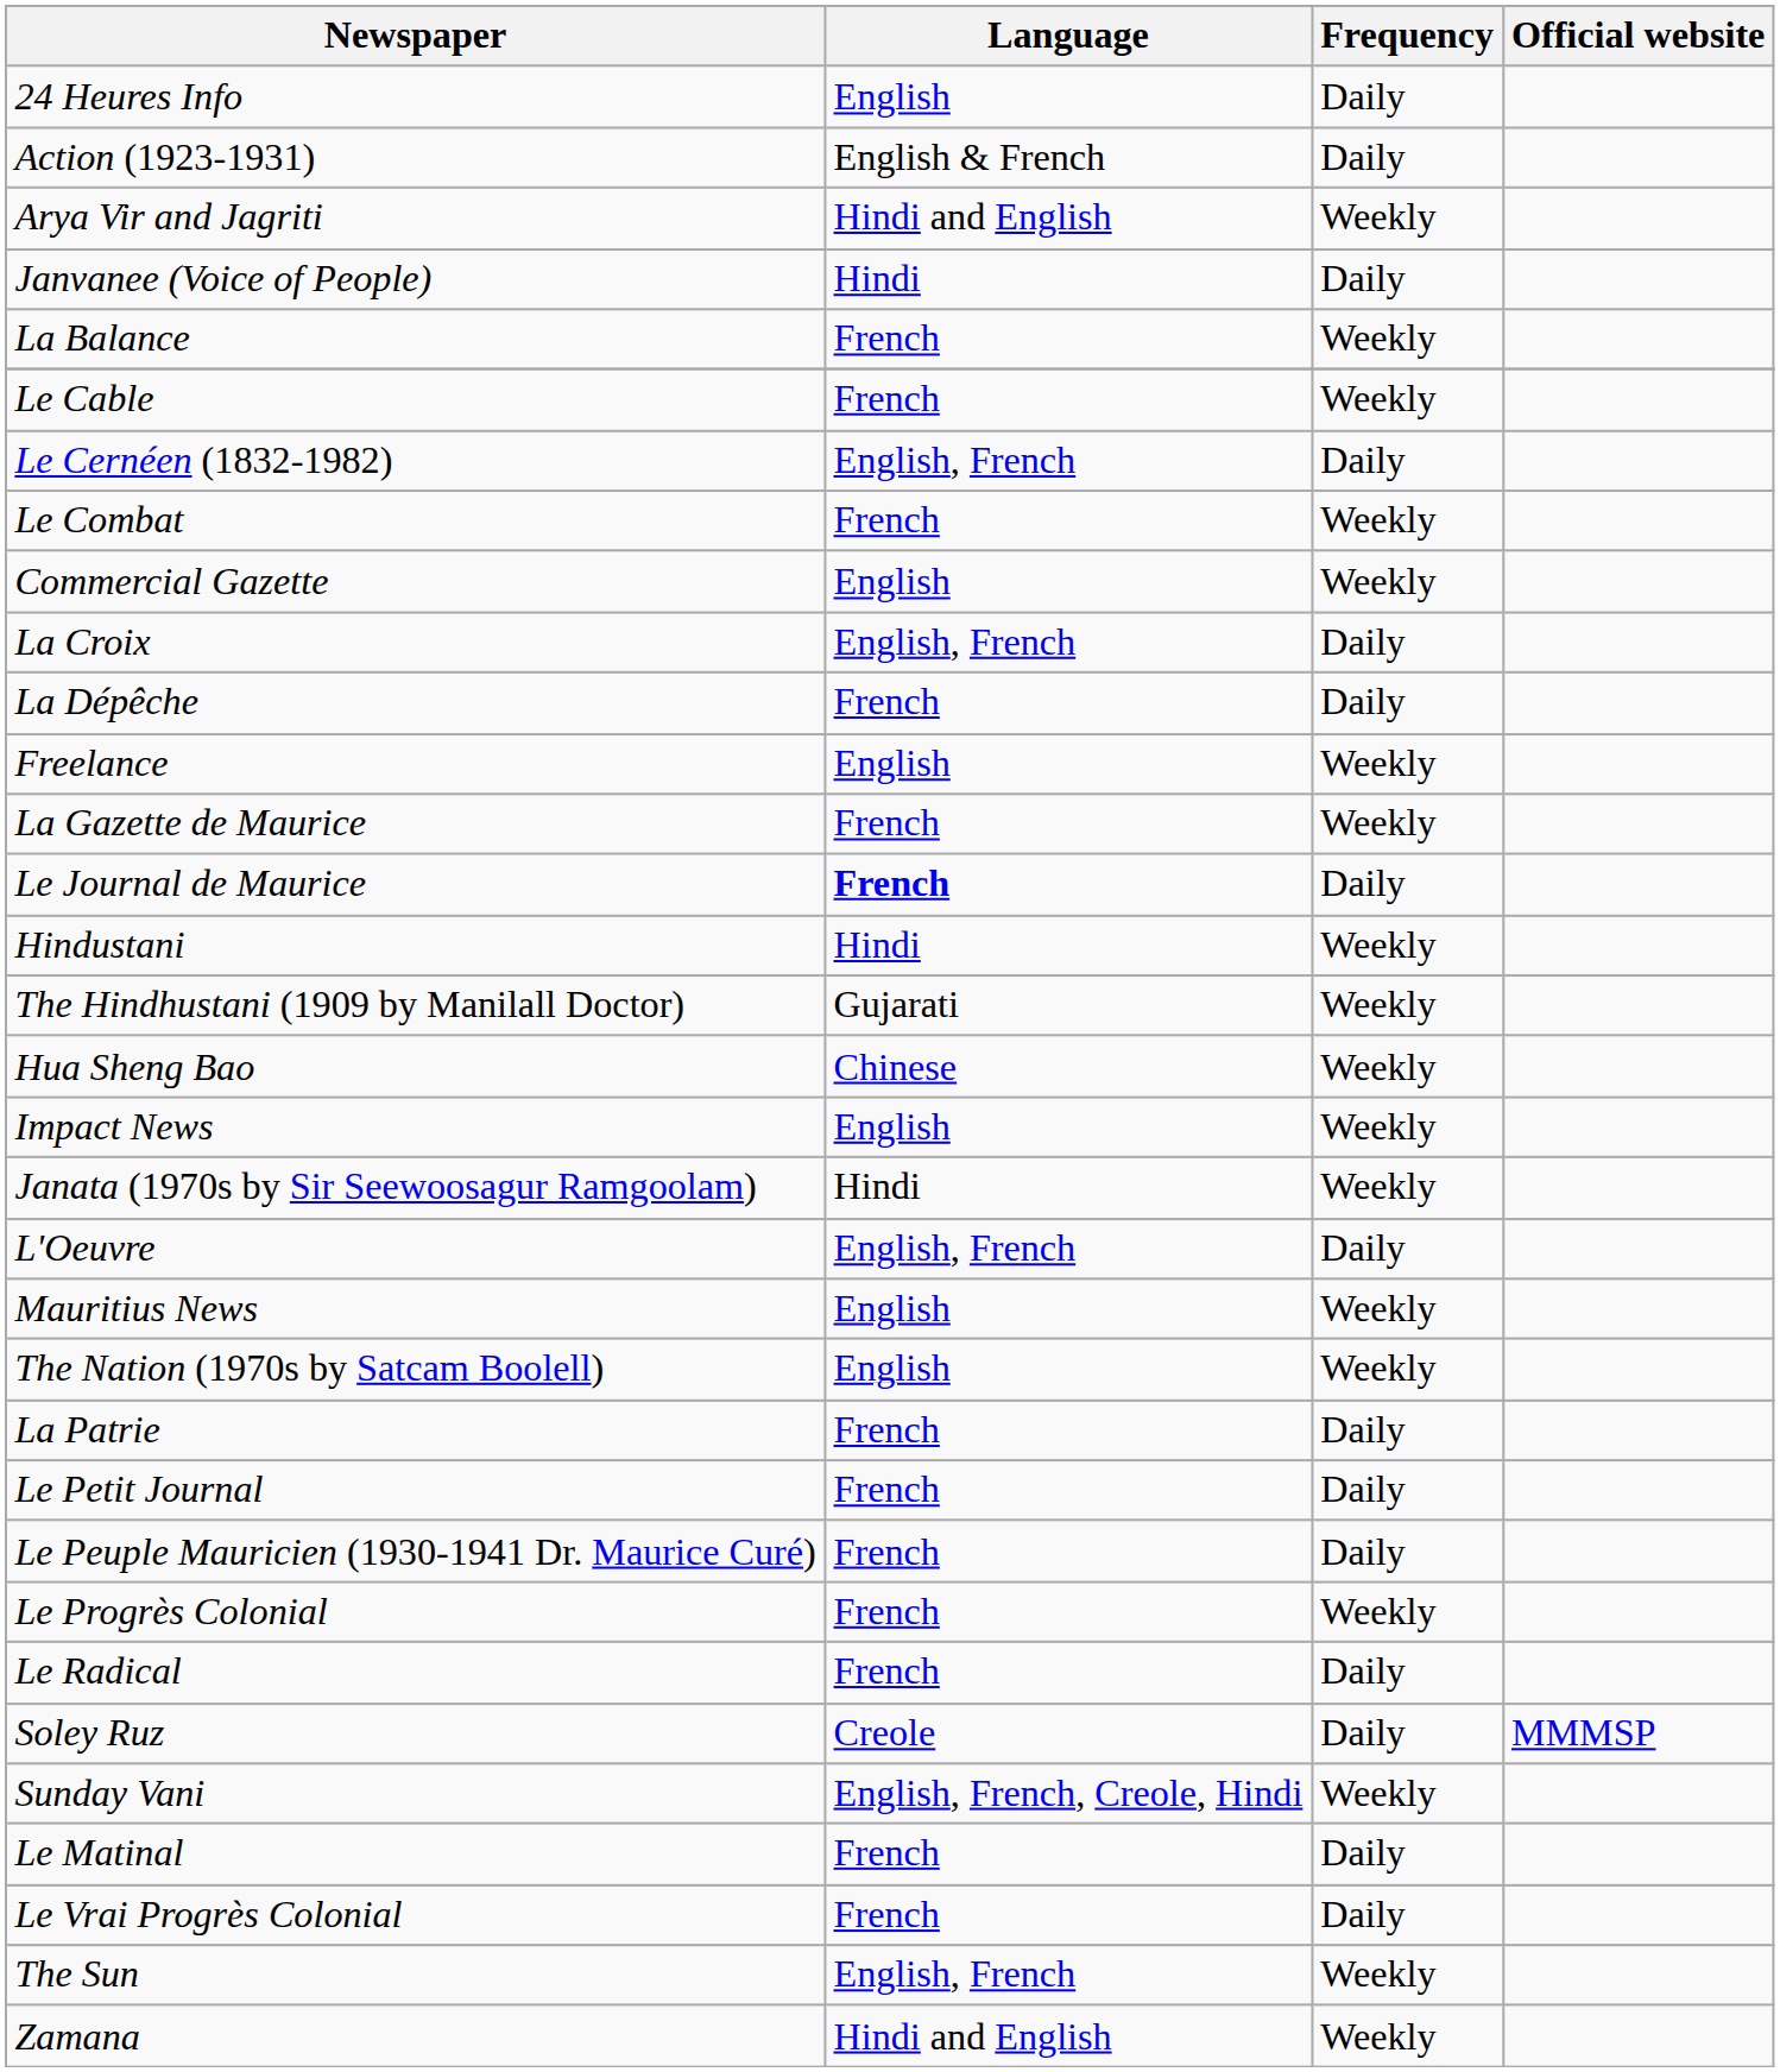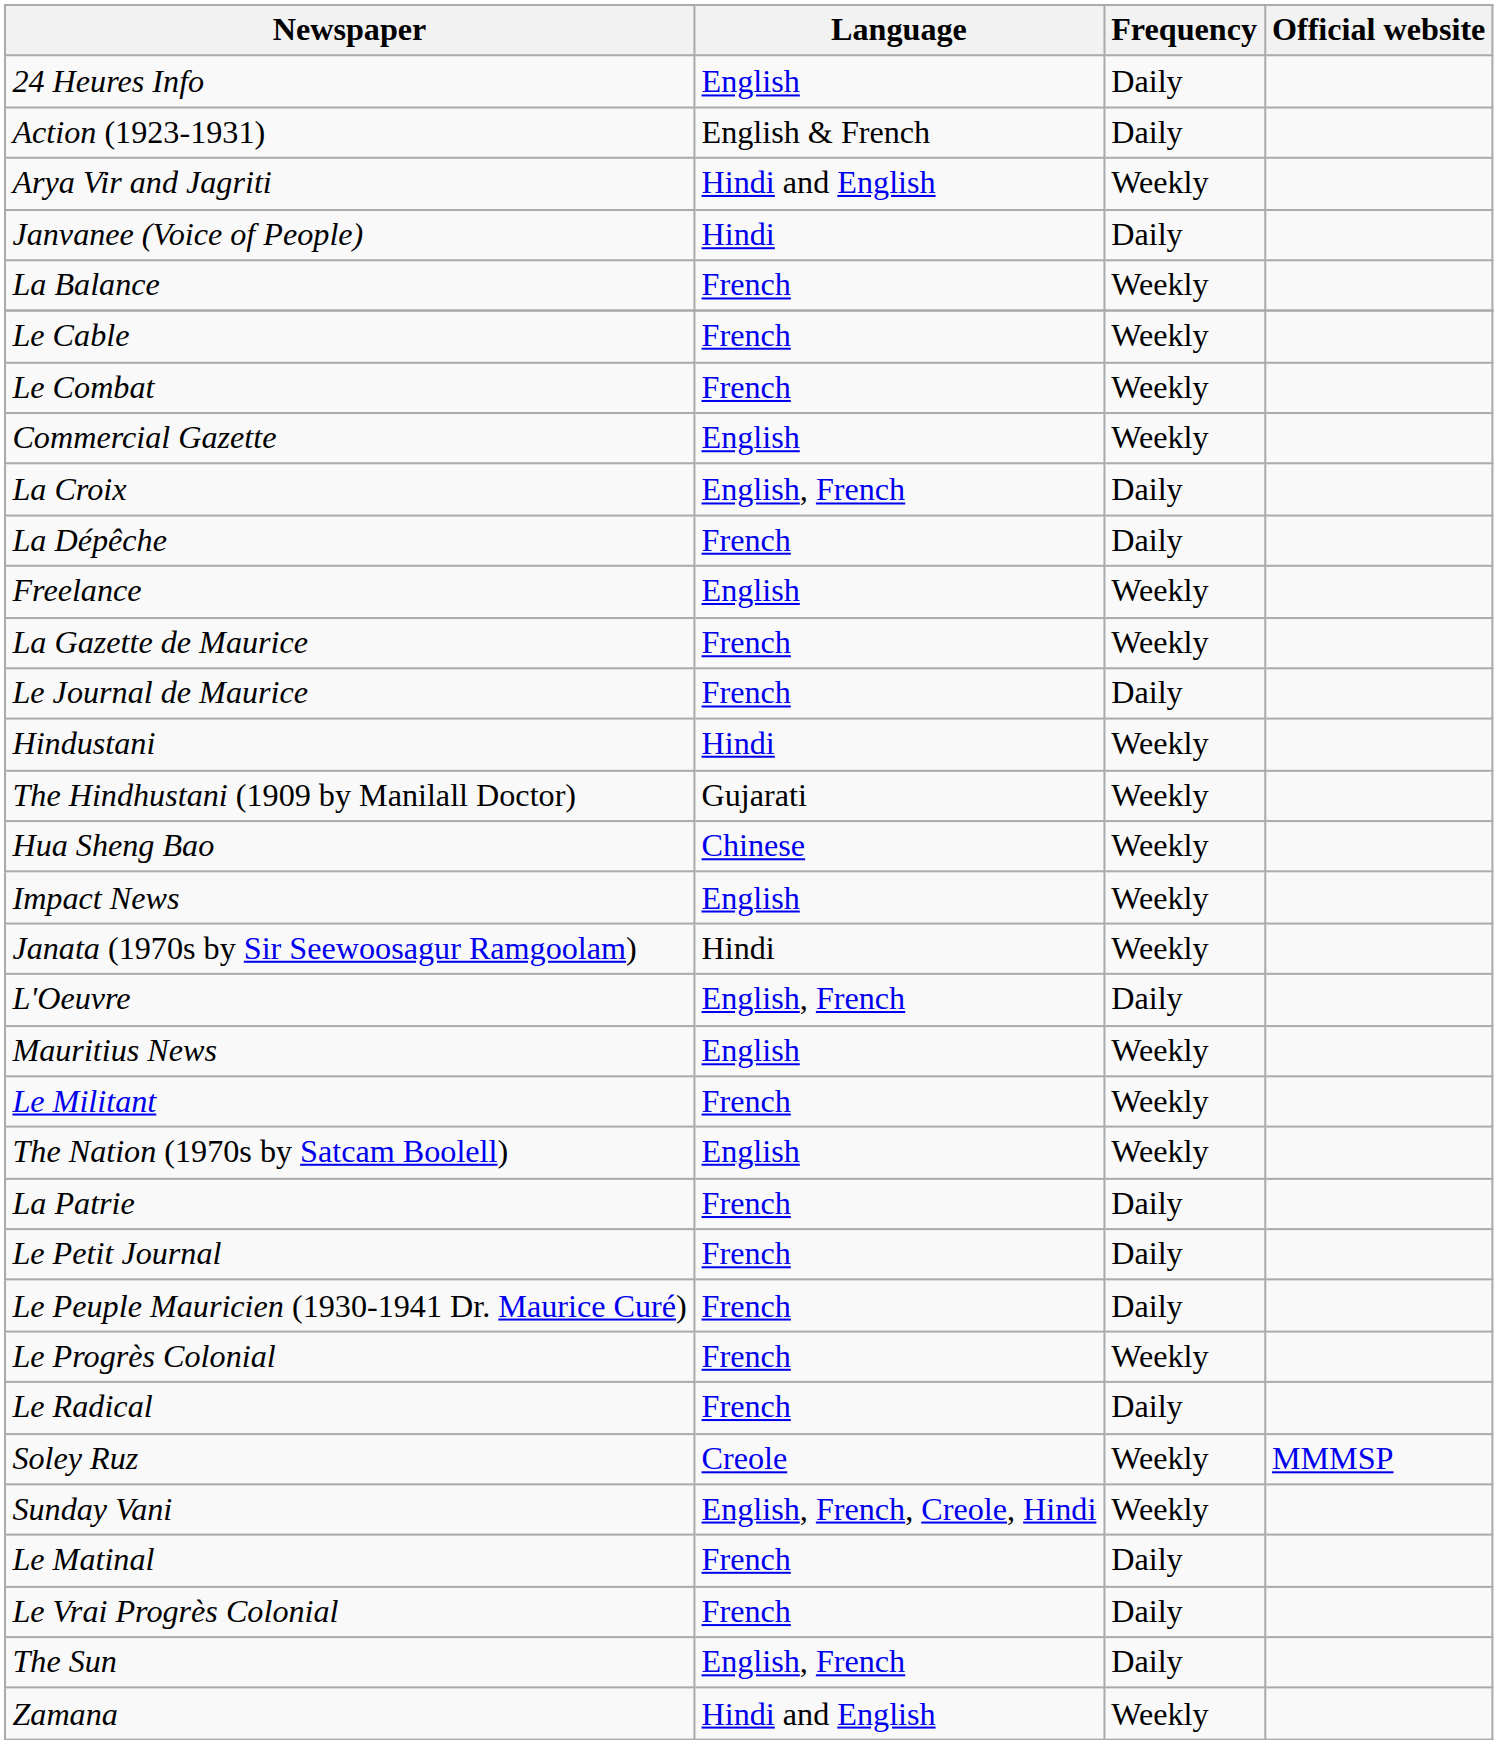- row: Le Cernéen (1832-1982) | English, French | Daily
Le Journal de Maurice | Language: bold -> normal
+ row: Le Militant | French | Weekly
Soley Ruz | Frequency: Daily -> Weekly
The Sun | Frequency: Weekly -> Daily
